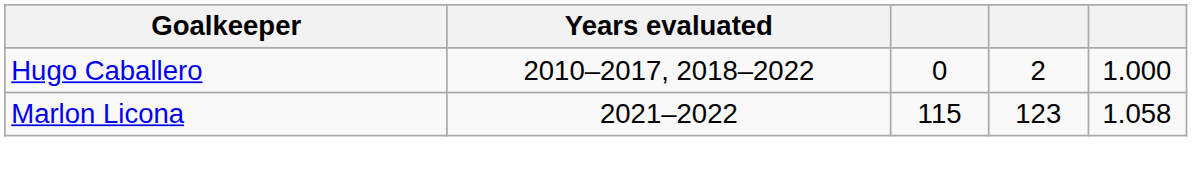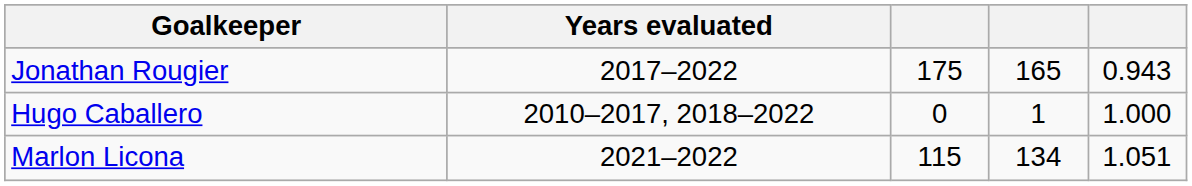+ row: Jonathan Rougier | 2017–2022 | 175 | 165 | 0.943
Hugo Caballero | column 4: 2 -> 1
Marlon Licona | column 4: 123 -> 134
Marlon Licona | column 5: 1.058 -> 1.051
